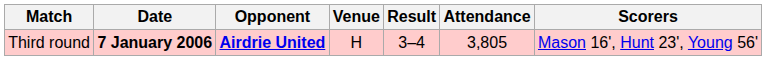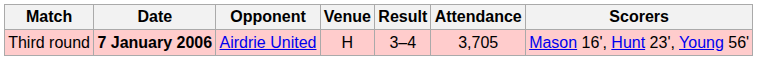Third round | Opponent: bold -> normal
Third round | Attendance: 3,805 -> 3,705
